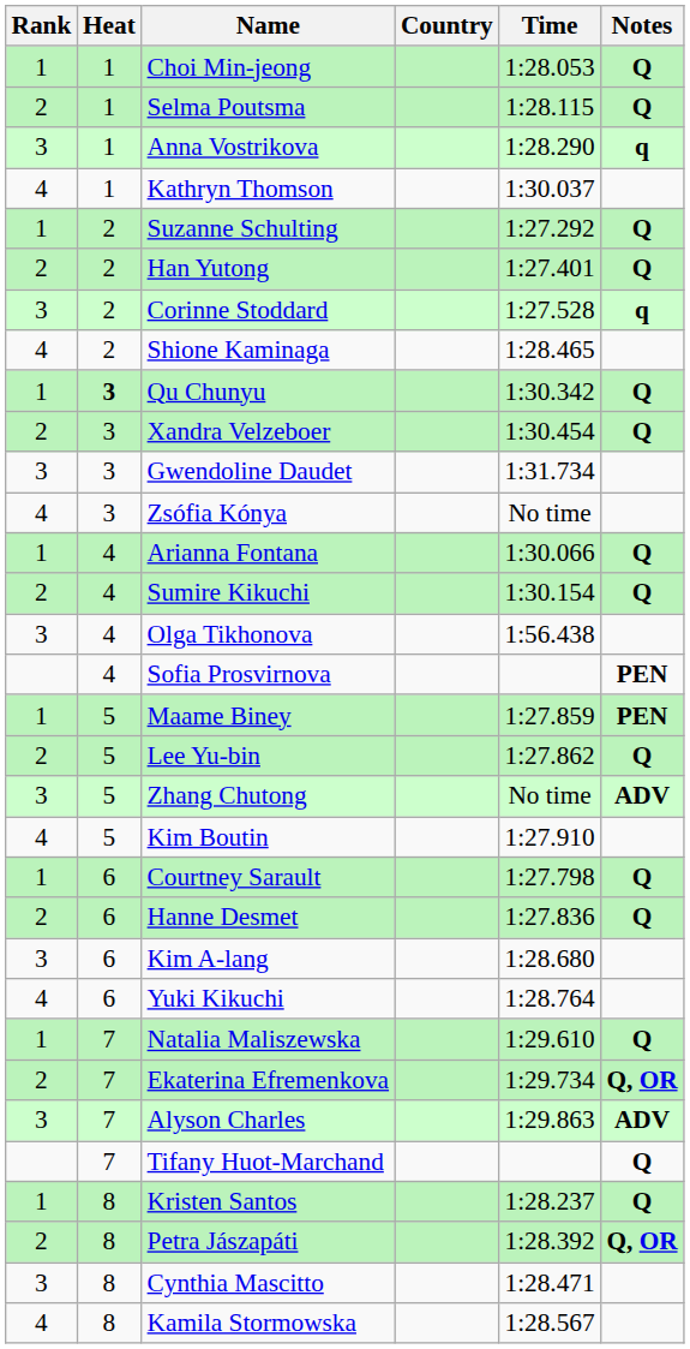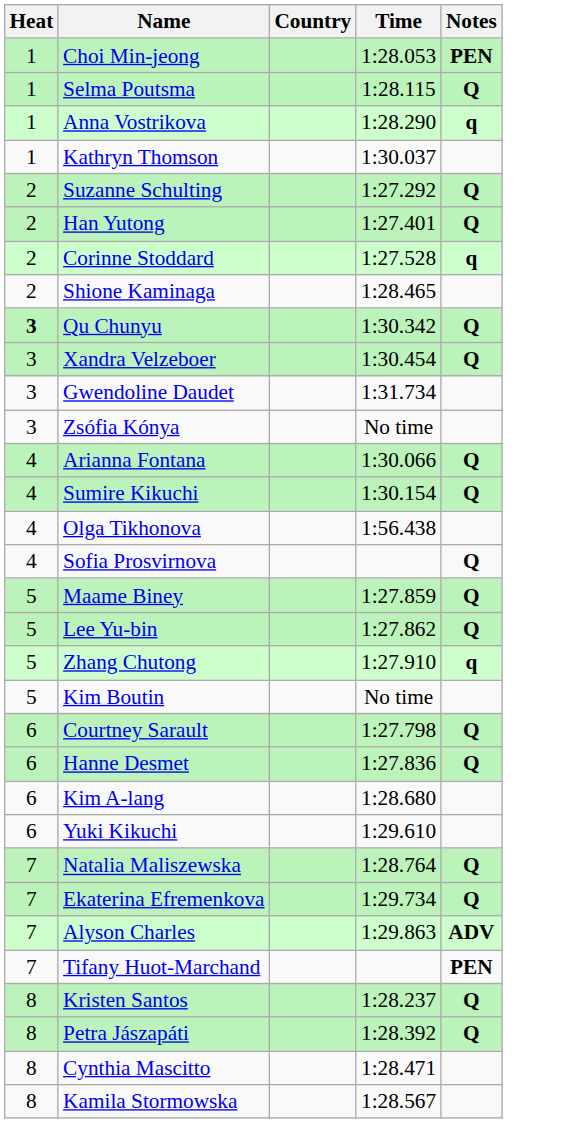- column: Rank | 1 | 2 | 3 | 4 | 1 | 2 | 3 | 4 | 1 | 2 | 3 | 4 | 1 | 2 | 3 | 1 | 2 | 3 | 4 | 1 | 2 | 3 | 4 | 1 | 2 | 3 | 1 | 2 | 3 | 4
Choi Min-jeong | Notes: Q -> PEN
Sofia Prosvirnova | Notes: PEN -> Q
Maame Biney | Notes: PEN -> Q
Zhang Chutong | Time: No time -> 1:27.910
Zhang Chutong | Notes: ADV -> q
Kim Boutin | Time: 1:27.910 -> No time
Yuki Kikuchi | Time: 1:28.764 -> 1:29.610
Natalia Maliszewska | Time: 1:29.610 -> 1:28.764
Ekaterina Efremenkova | Notes: Q, OR -> Q
Tifany Huot-Marchand | Notes: Q -> PEN
Petra Jászapáti | Notes: Q, OR -> Q
